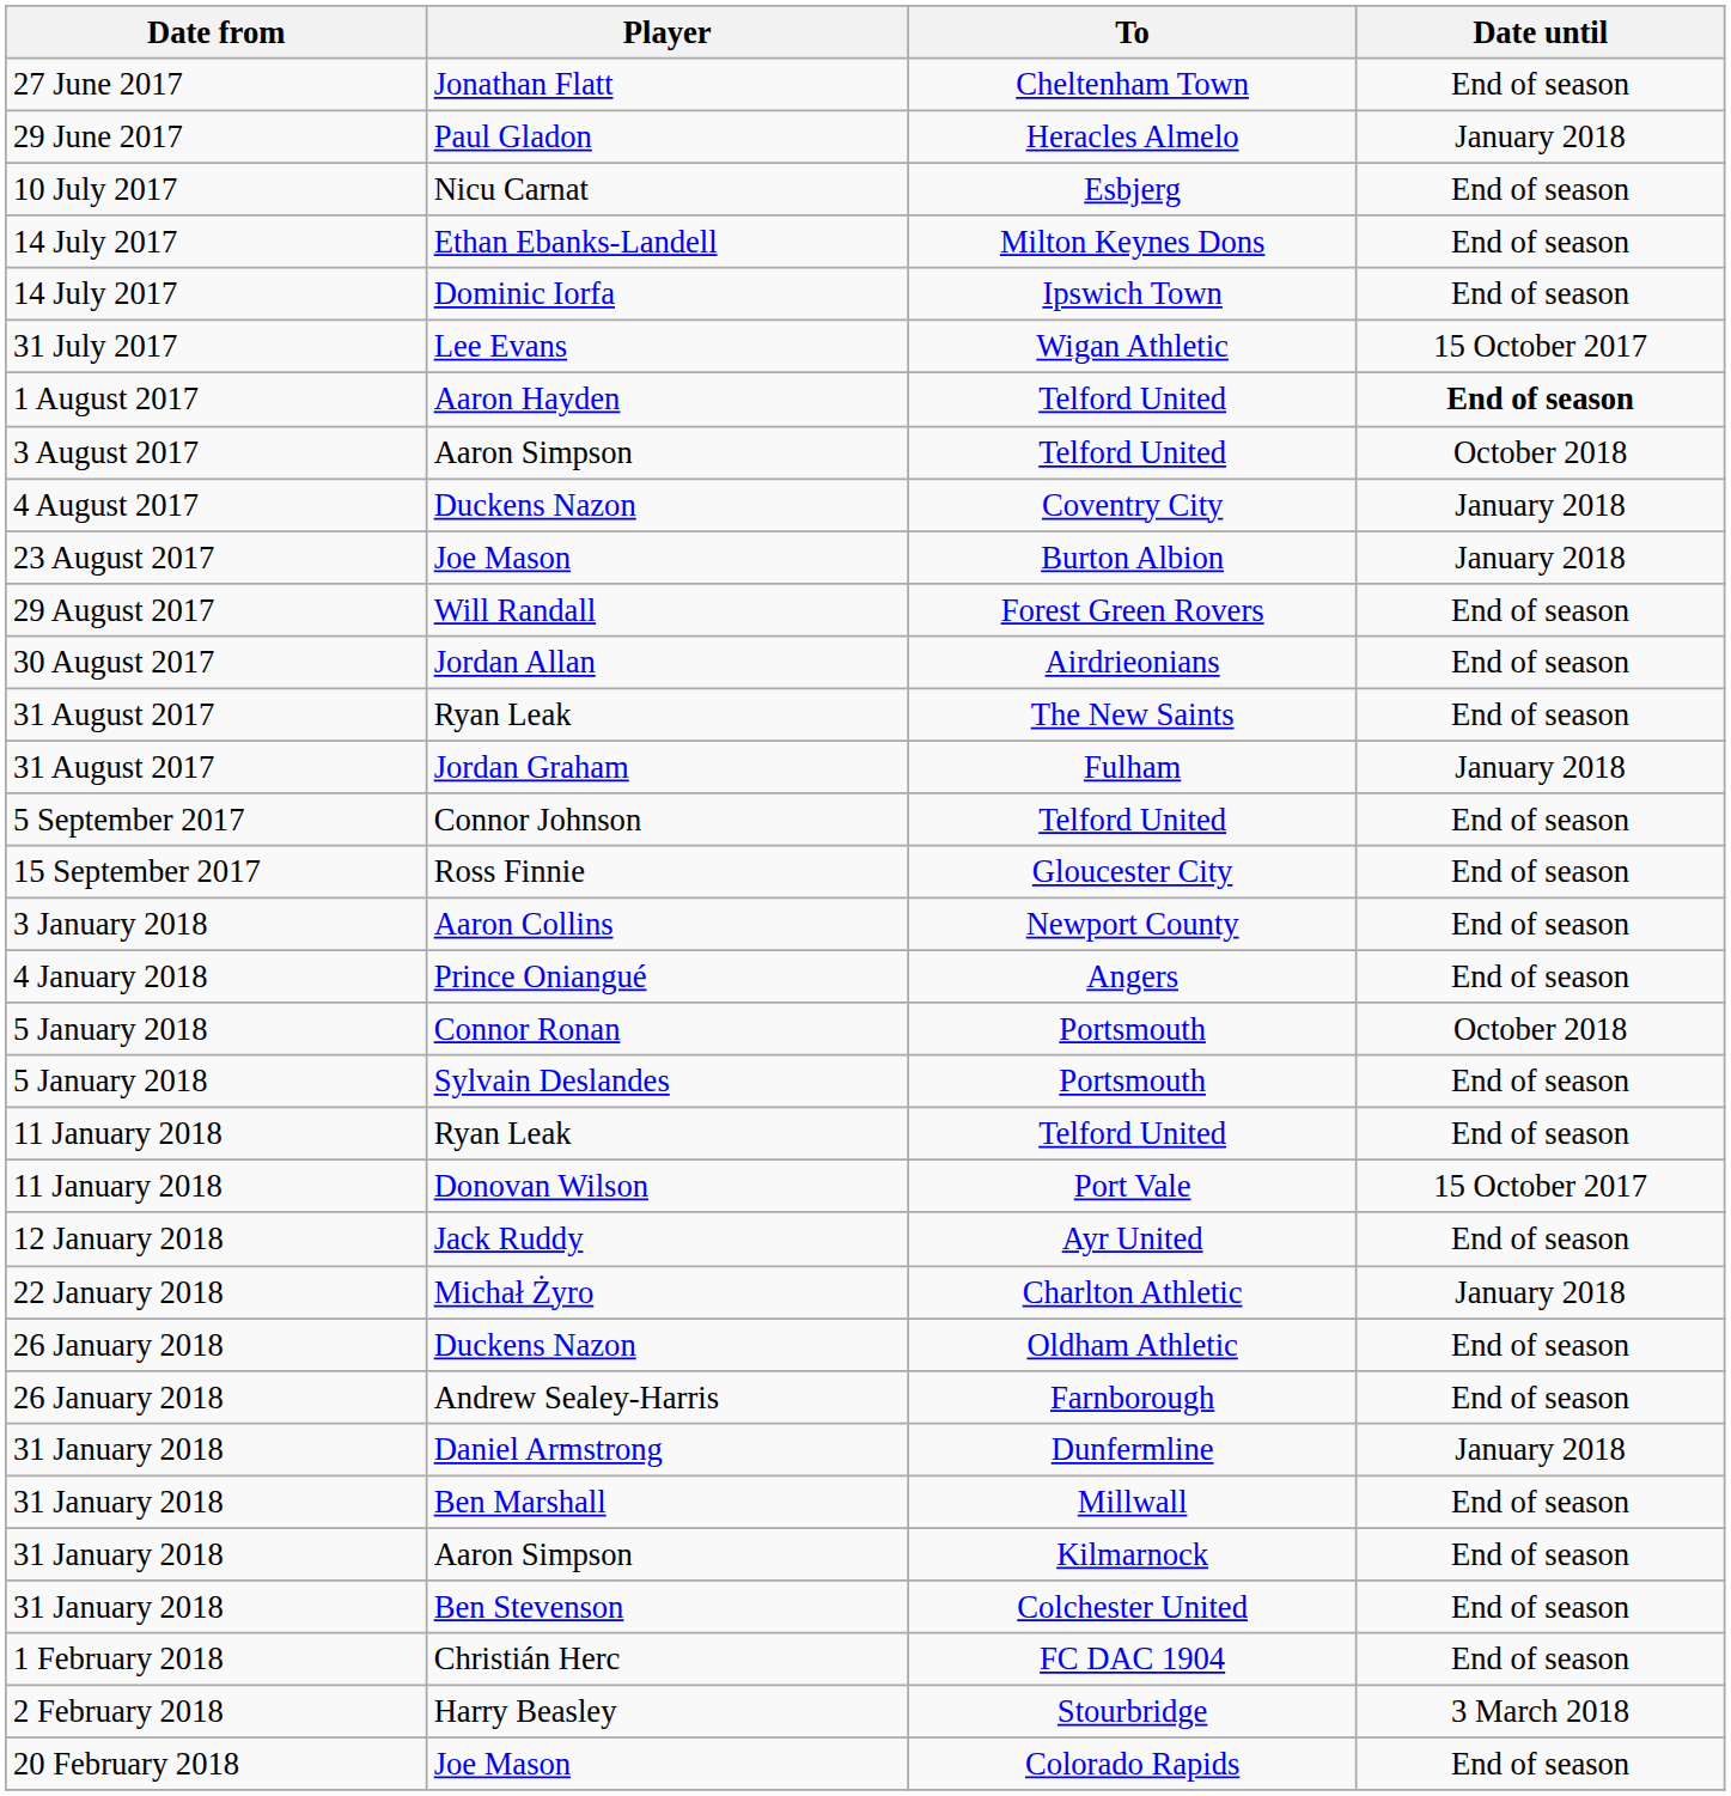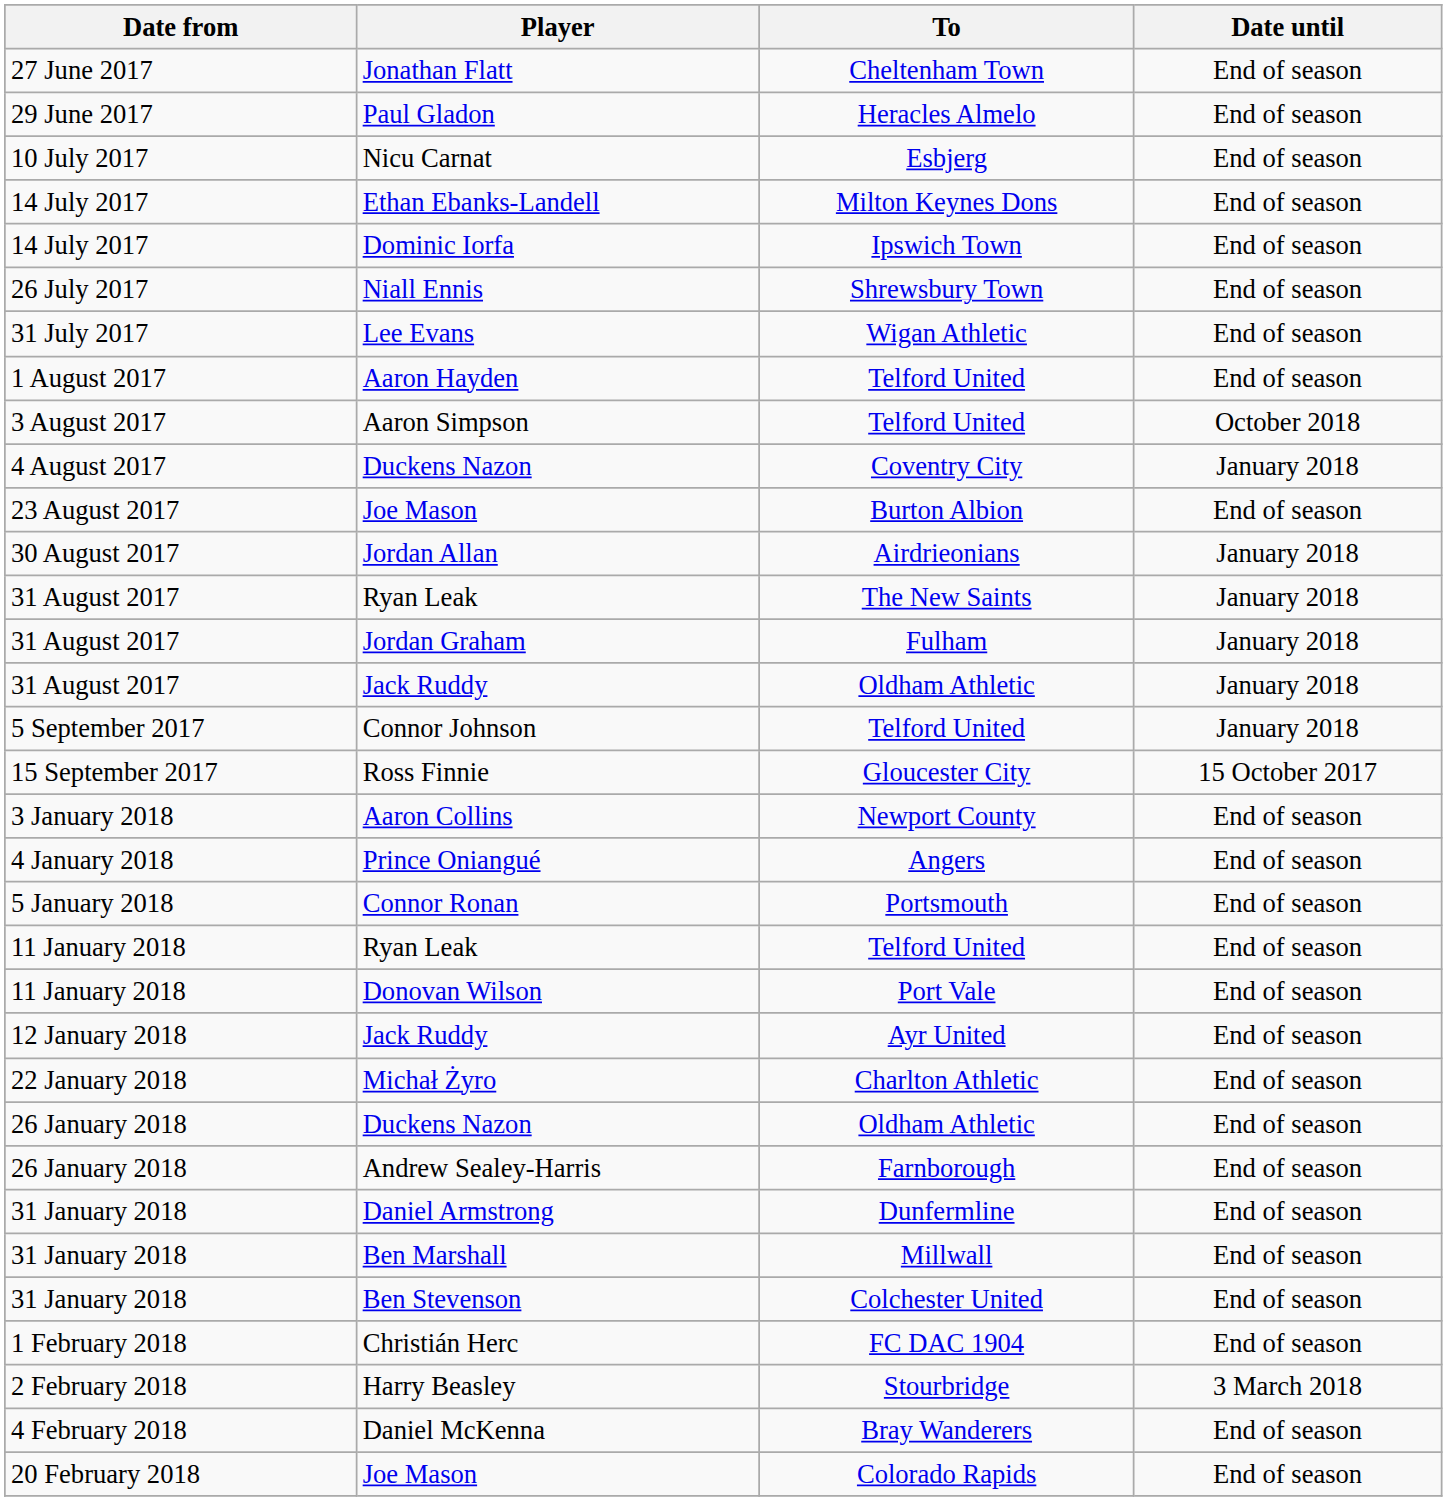Paul Gladon | Date until: January 2018 -> End of season
+ row: 26 July 2017 | Niall Ennis | Shrewsbury Town | End of season
Lee Evans | Date until: 15 October 2017 -> End of season
Aaron Hayden | Date until: bold -> normal
Joe Mason / Burton Albion | Date until: January 2018 -> End of season
- row: 29 August 2017 | Will Randall | Forest Green Rovers | End of season
Jordan Allan | Date until: End of season -> January 2018
Ryan Leak / The New Saints | Date until: End of season -> January 2018
+ row: 31 August 2017 | Jack Ruddy | Oldham Athletic | January 2018
Connor Johnson | Date until: End of season -> January 2018
Ross Finnie | Date until: End of season -> 15 October 2017
Connor Ronan | Date until: October 2018 -> End of season
- row: 5 January 2018 | Sylvain Deslandes | Portsmouth | End of season
Donovan Wilson | Date until: 15 October 2017 -> End of season
Michał Żyro | Date until: January 2018 -> End of season
Daniel Armstrong | Date until: January 2018 -> End of season
- row: 31 January 2018 | Aaron Simpson | Kilmarnock | End of season
+ row: 4 February 2018 | Daniel McKenna | Bray Wanderers | End of season
